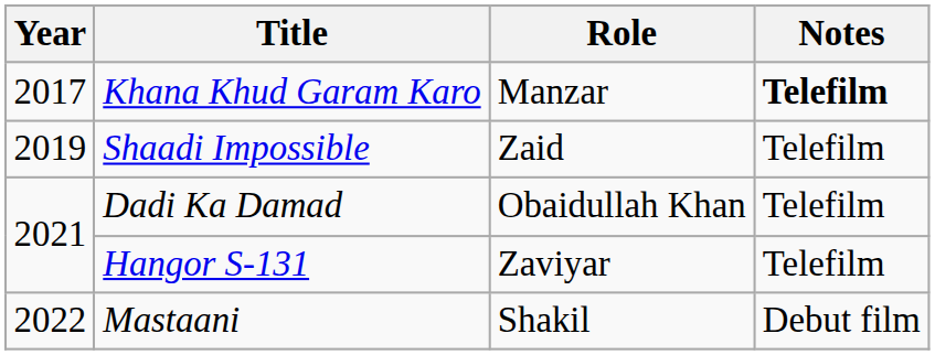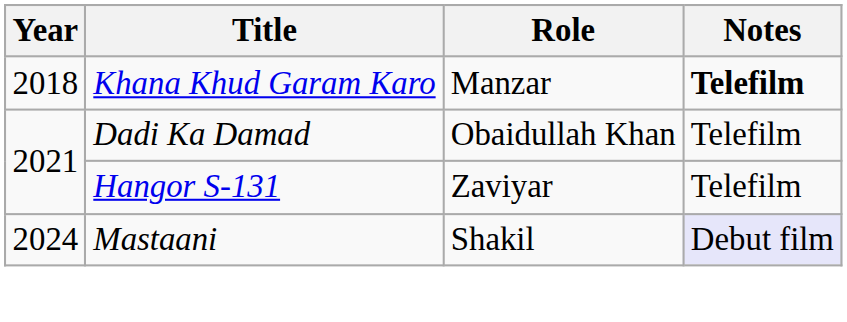Khana Khud Garam Karo | Year: 2017 -> 2018
- row: 2019 | Shaadi Impossible | Zaid | Telefilm
Mastaani | Year: 2022 -> 2024
Mastaani | Notes: no background -> lavender background
